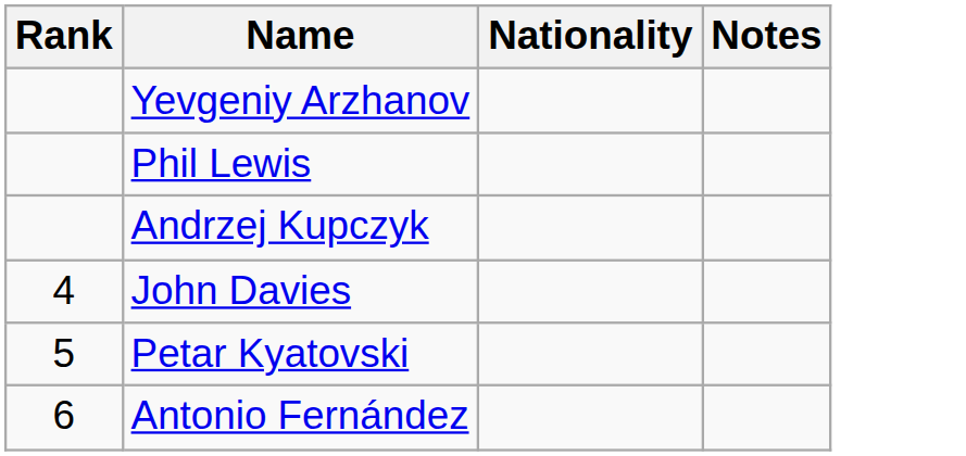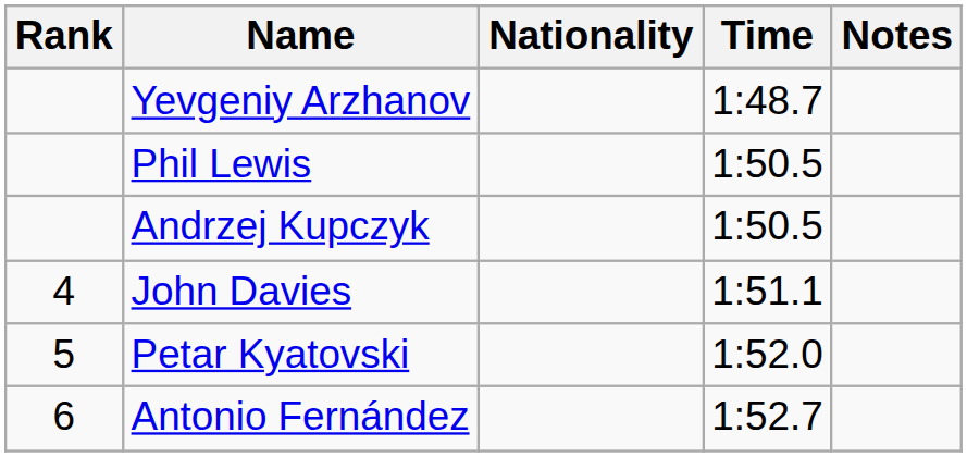+ column: Time | 1:48.7 | 1:50.5 | 1:50.5 | 1:51.1 | 1:52.0 | 1:52.7
